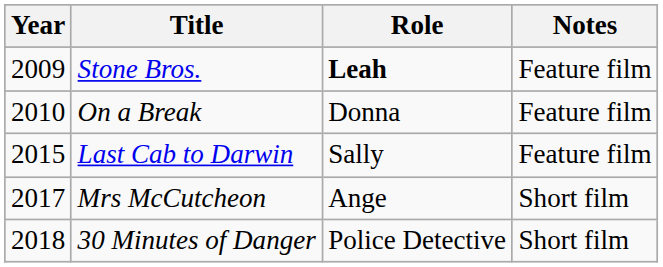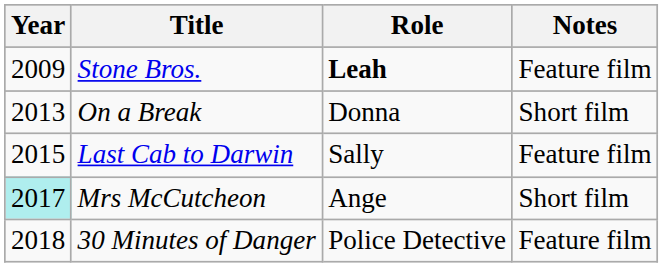On a Break | Year: 2010 -> 2013
On a Break | Notes: Feature film -> Short film
Mrs McCutcheon | Year: no background -> paleturquoise background
30 Minutes of Danger | Notes: Short film -> Feature film
